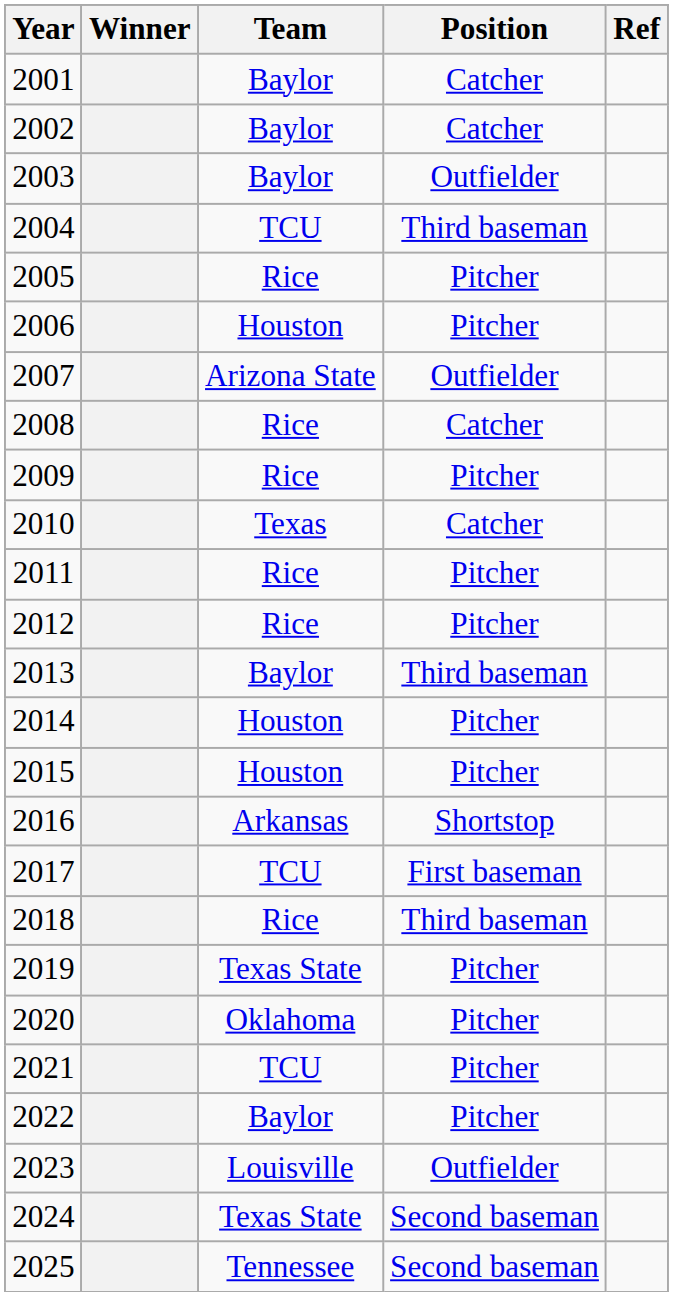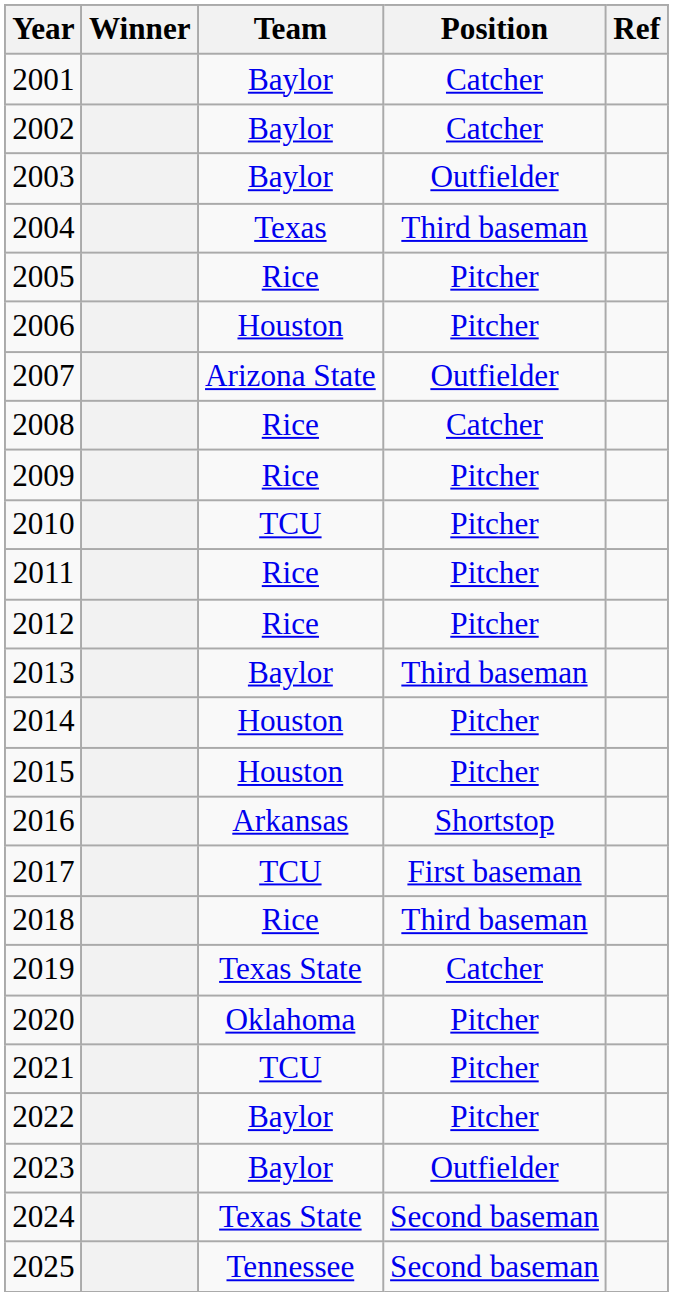2004 | Team: TCU -> Texas
2010 | Team: Texas -> TCU
2010 | Position: Catcher -> Pitcher
2019 | Position: Pitcher -> Catcher
2023 | Team: Louisville -> Baylor
